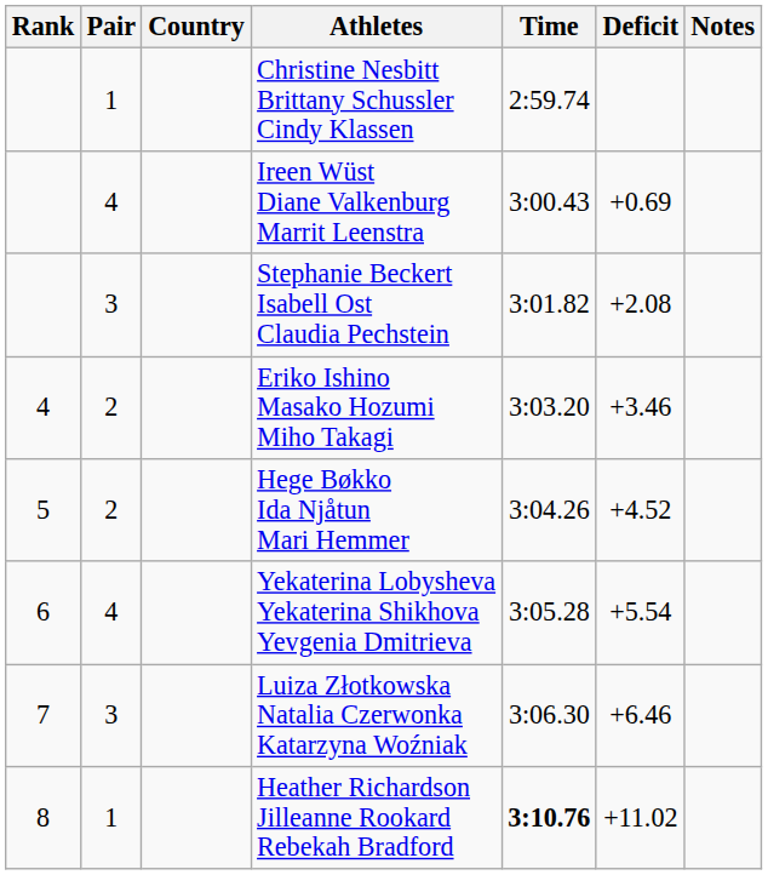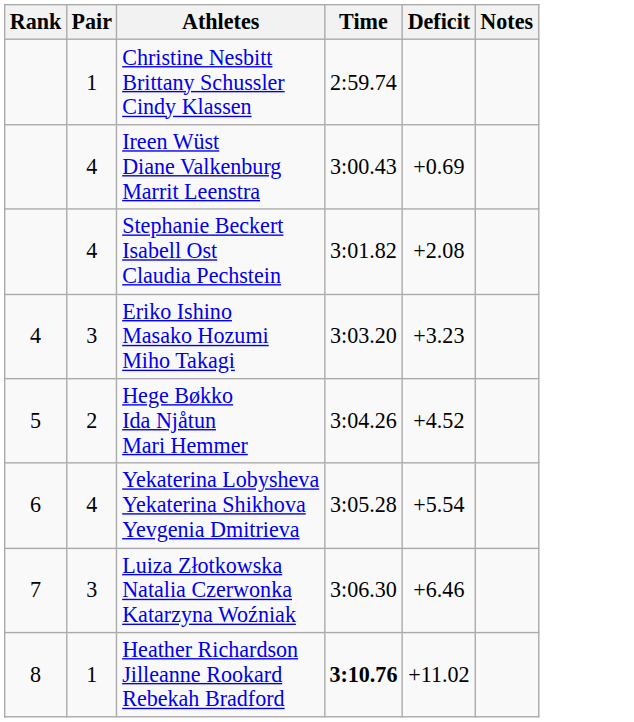- column: Country
Stephanie Beckert Isabell Ost Claudia Pechstein | Pair: 3 -> 4
Eriko Ishino Masako Hozumi Miho Takagi | Pair: 2 -> 3
Eriko Ishino Masako Hozumi Miho Takagi | Deficit: +3.46 -> +3.23
